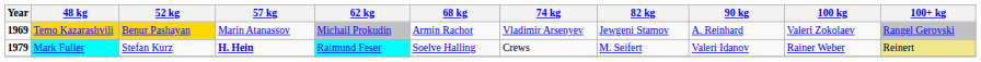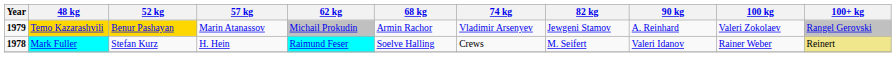Temo Kazarashvili | Year: 1969 -> 1979
Mark Fuller | Year: 1979 -> 1978
Mark Fuller | 57 kg: bold -> normal
